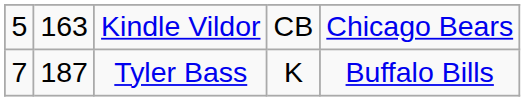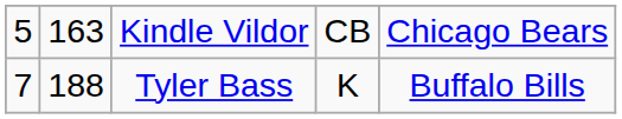Tyler Bass | column 2: 187 -> 188
